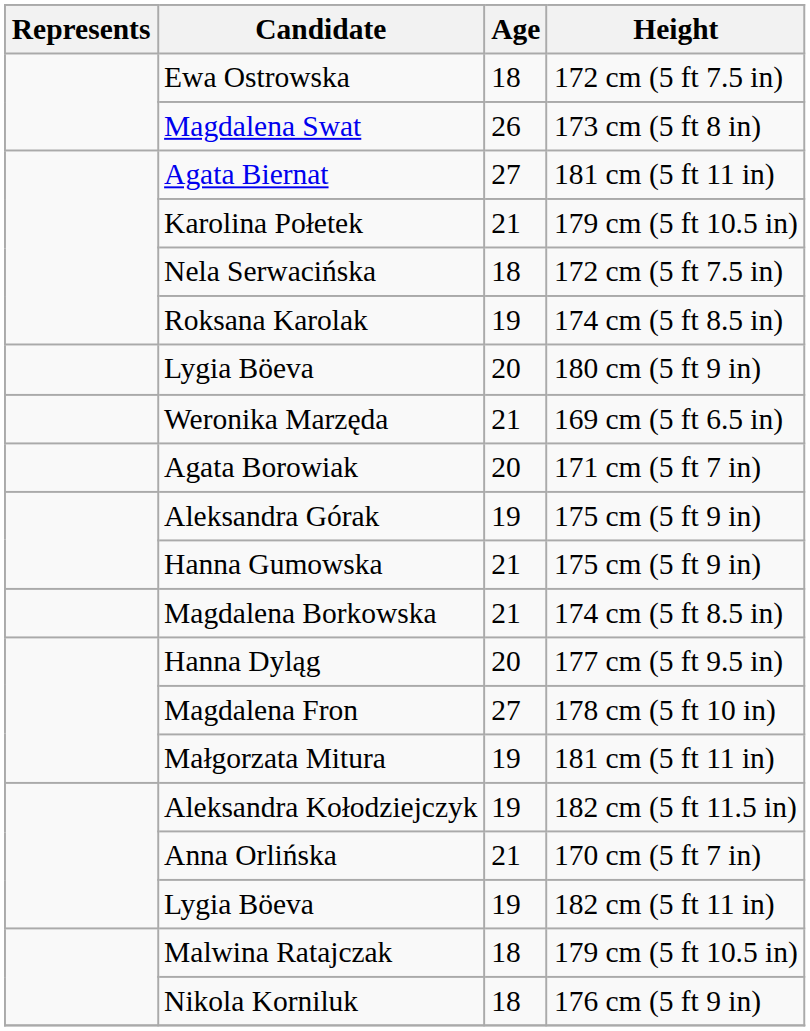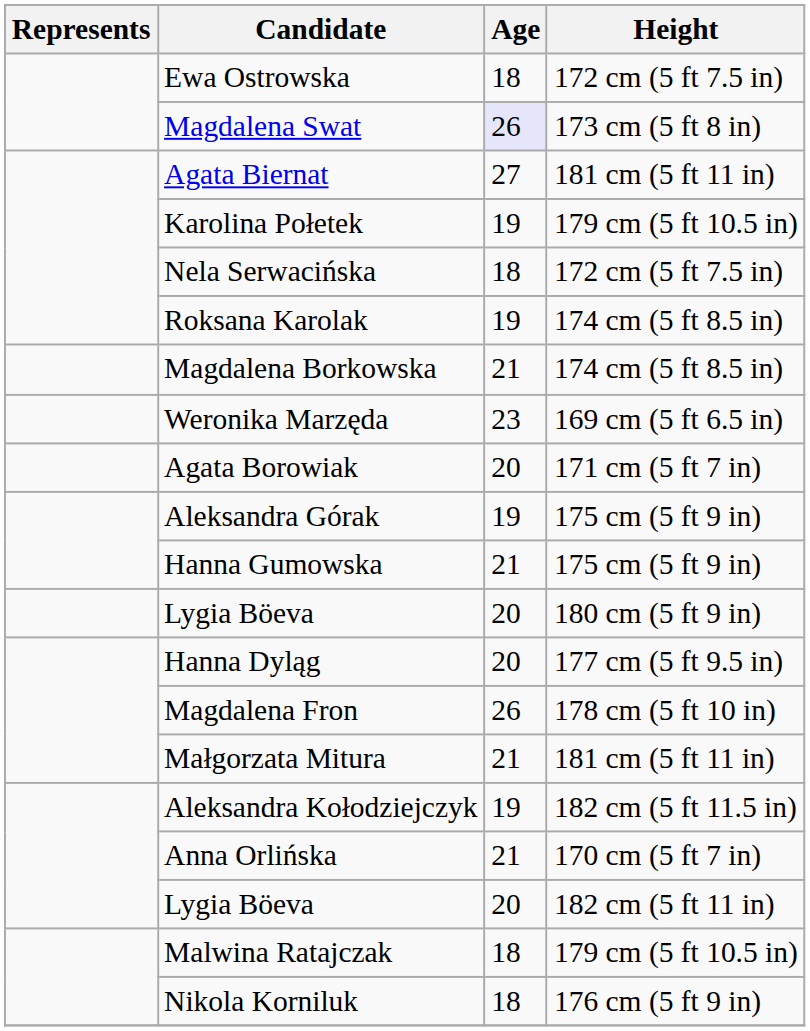Magdalena Swat | Age: no background -> lavender background
Karolina Połetek | Age: 21 -> 19
rows swapped: Magdalena Borkowska <-> Lygia Böeva / 180 cm (5 ft 9 in)
Weronika Marzęda | Age: 21 -> 23
Magdalena Fron | Age: 27 -> 26
Małgorzata Mitura | Age: 19 -> 21
Lygia Böeva / 182 cm (5 ft 11 in) | Age: 19 -> 20
